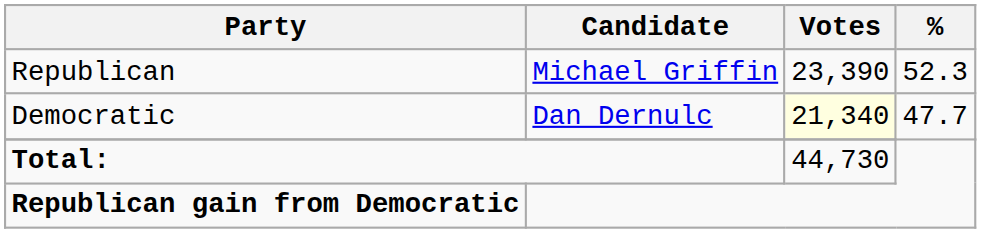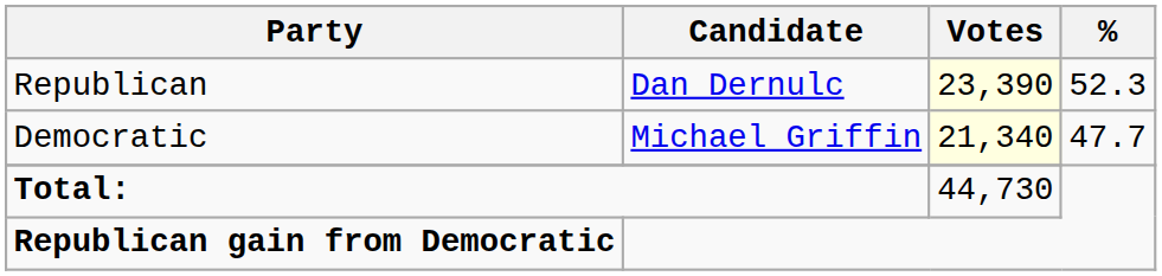Republican | Candidate: Michael Griffin -> Dan Dernulc
Republican | Votes: no background -> lightyellow background
Democratic | Candidate: Dan Dernulc -> Michael Griffin
